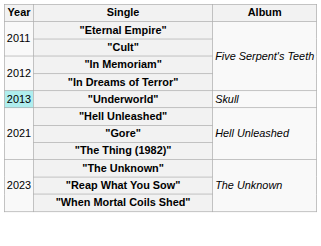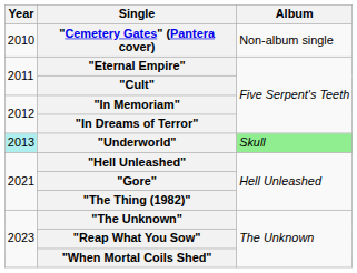+ row: 2010 | "Cemetery Gates" (Pantera cover) | Non-album single
"Underworld" | Album: no background -> lightgreen background
